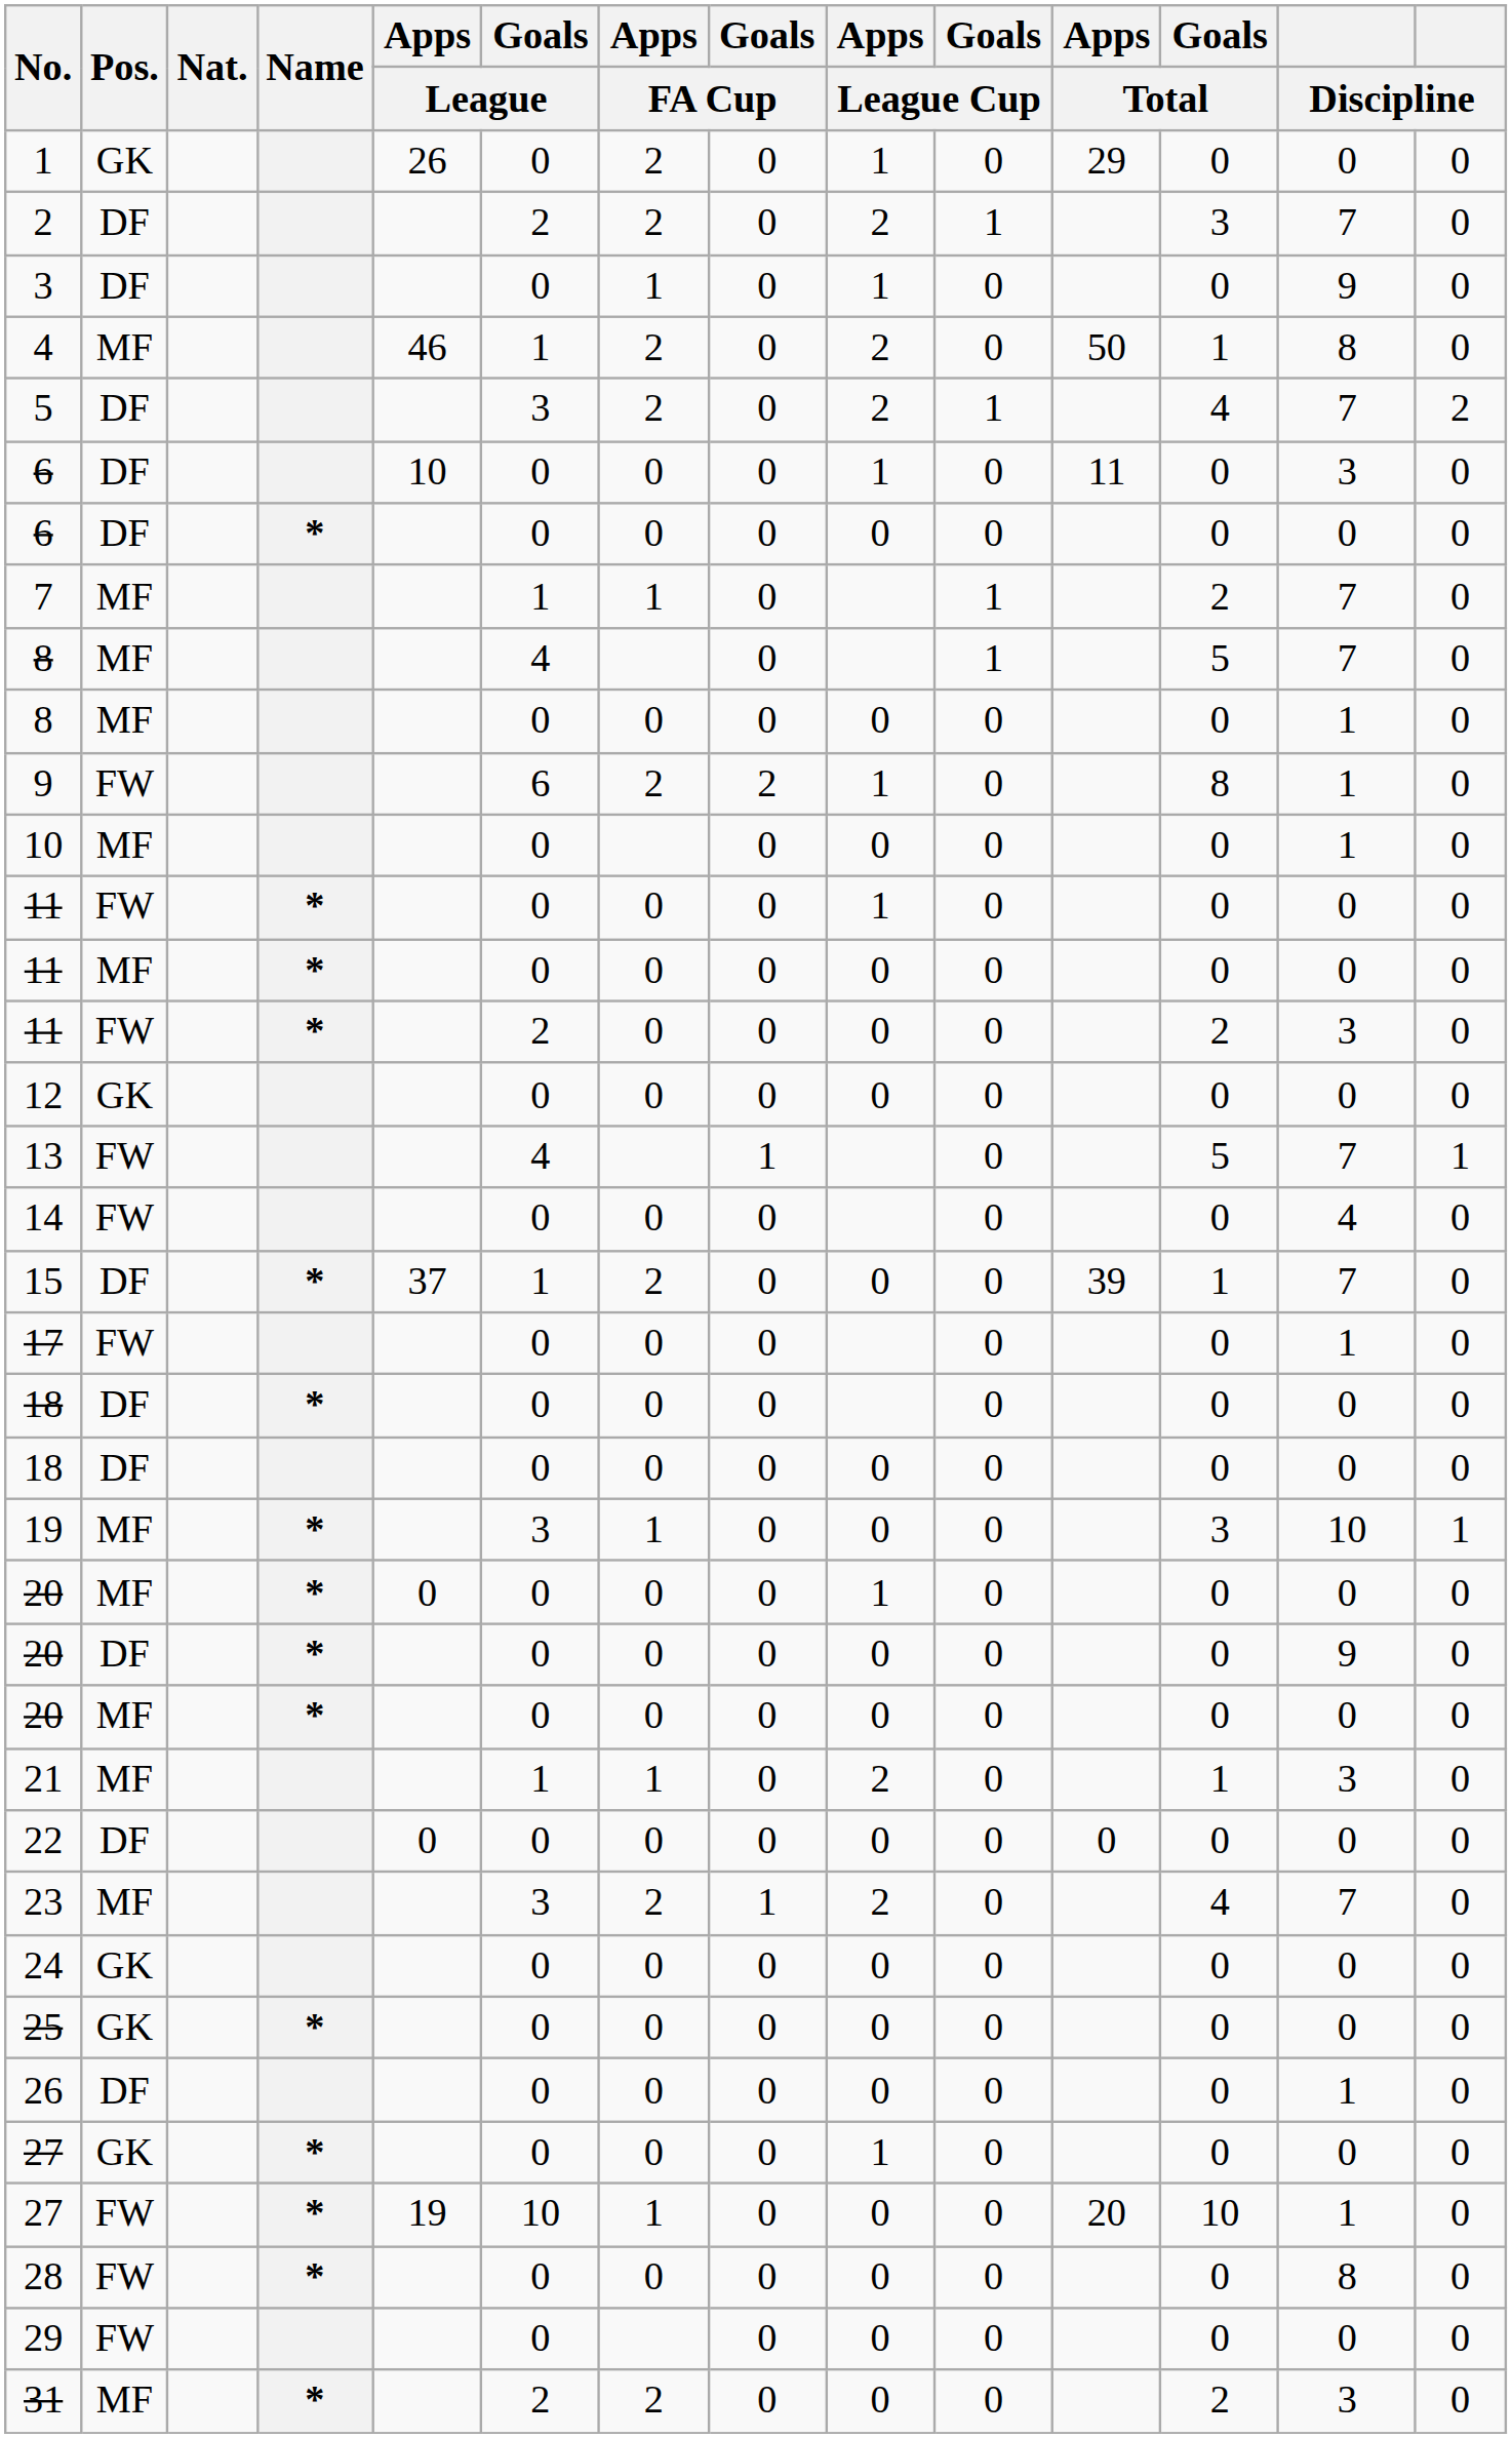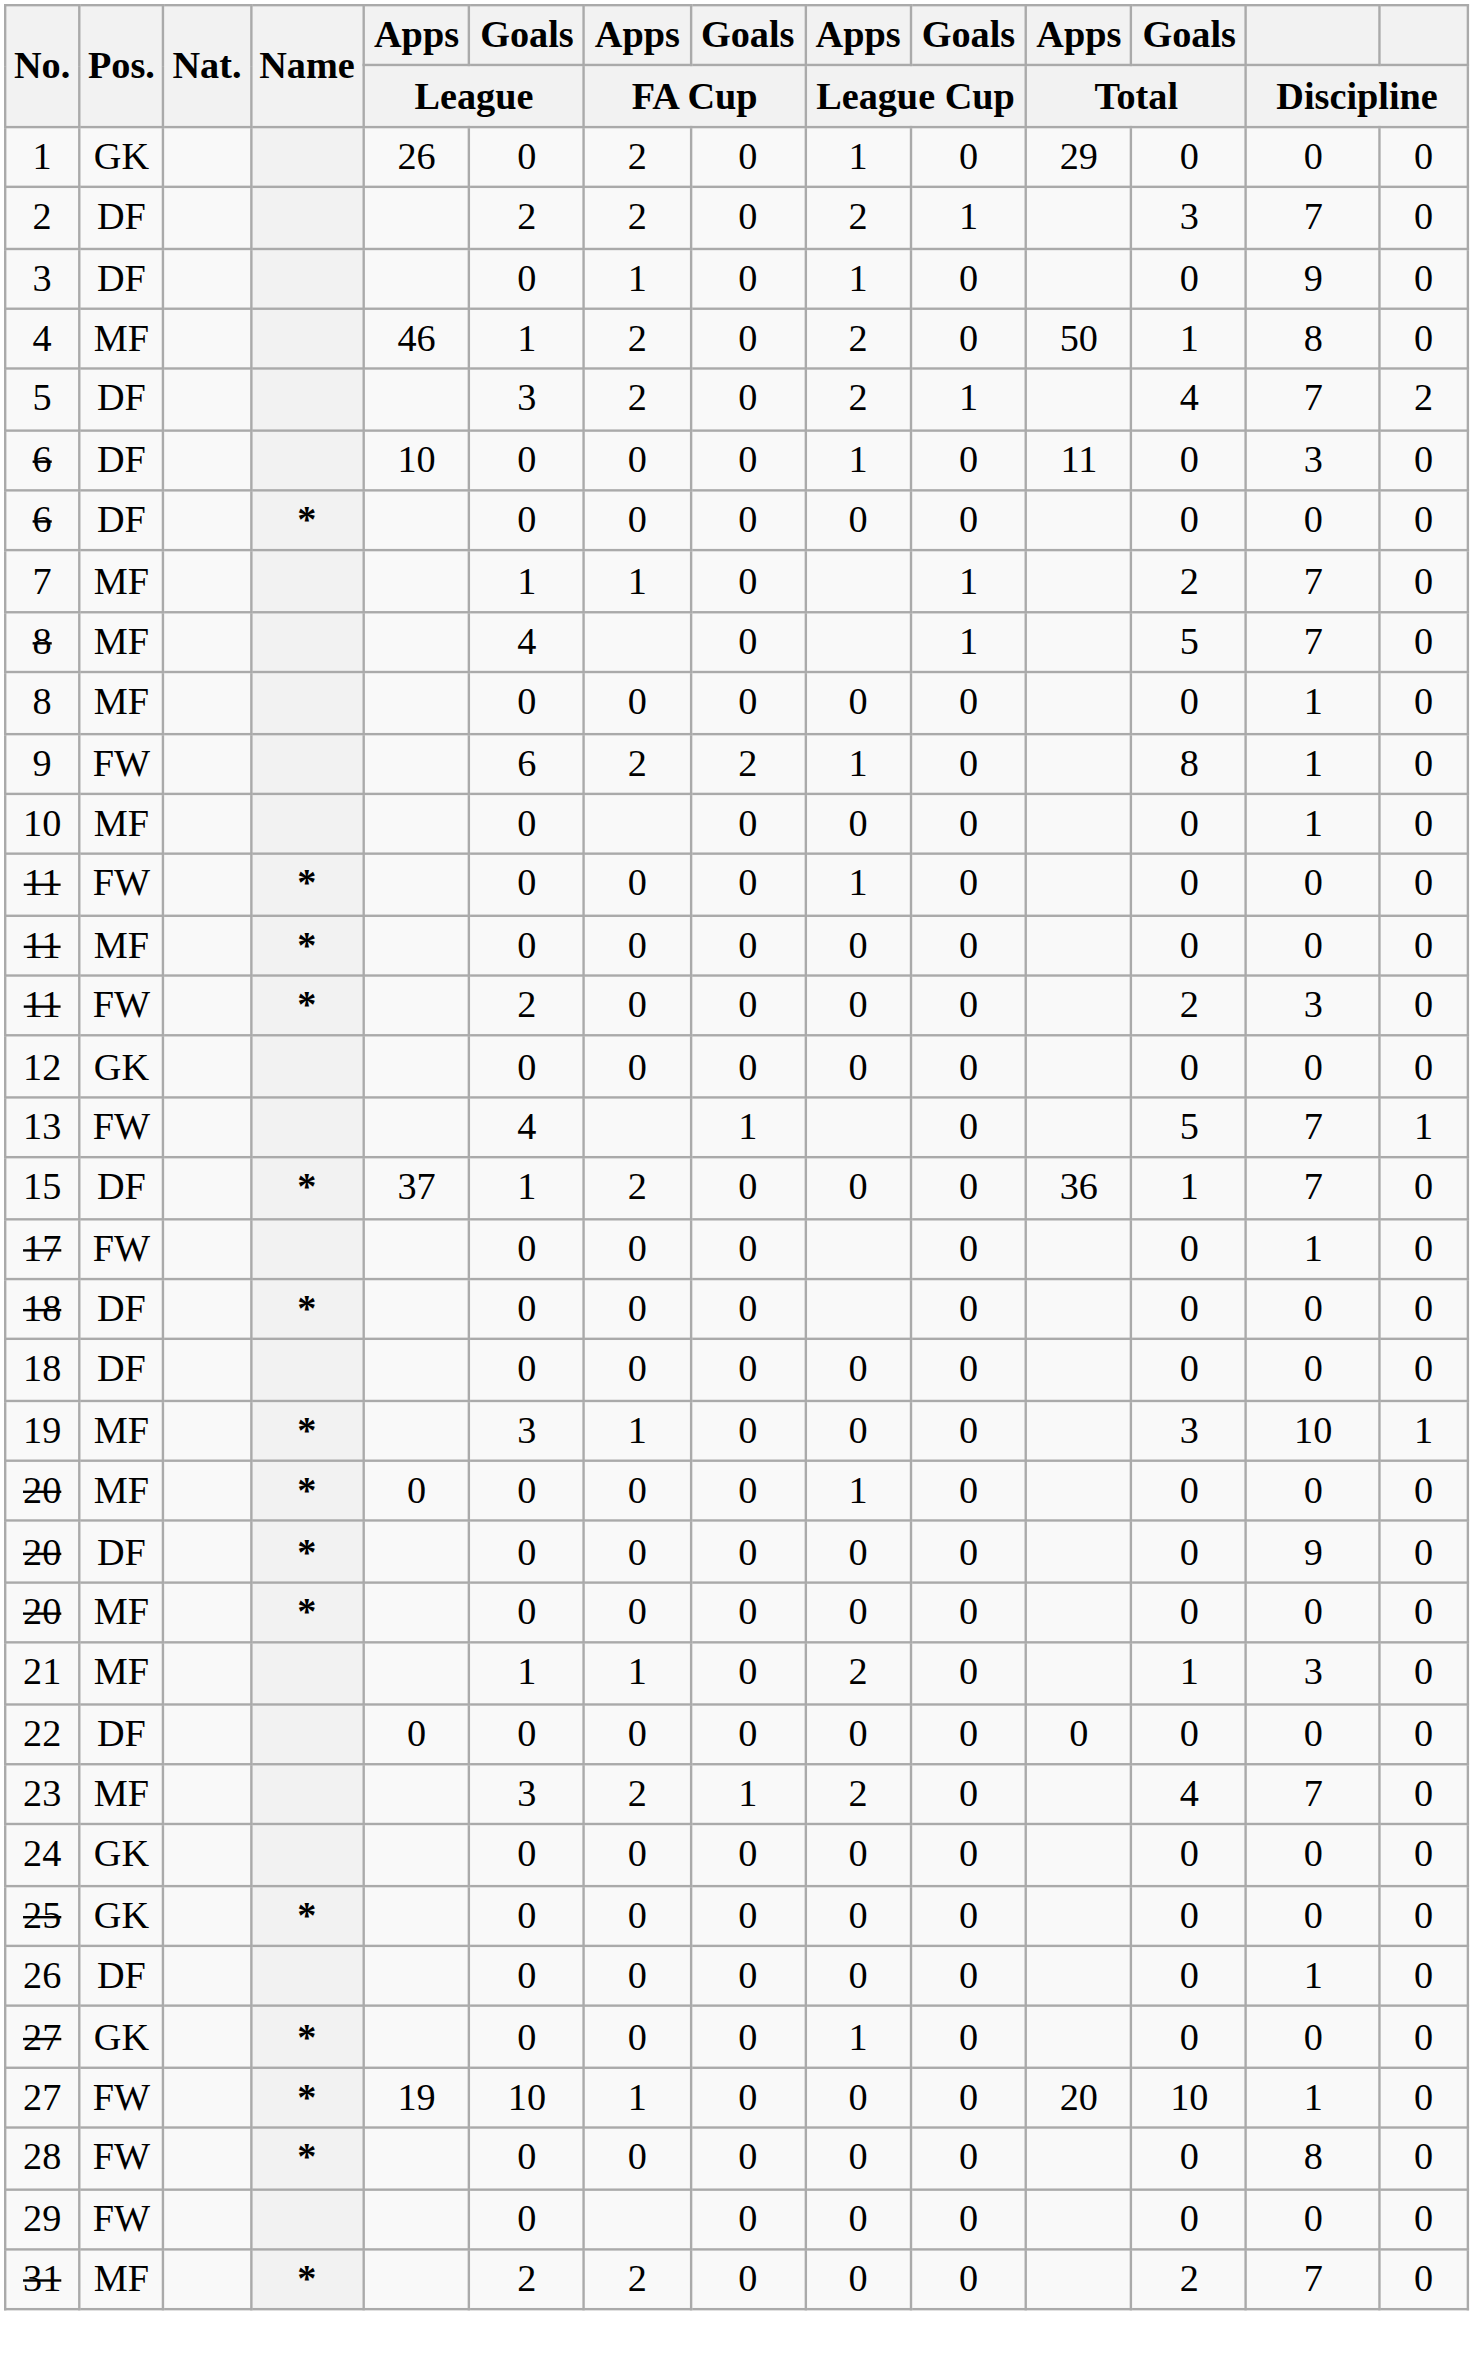- row: 14 | FW | 0 | 0 | 0 | 0 | 0 | 4 | 0
15 | Apps / Total: 39 -> 36
31 | column 13: 3 -> 7
